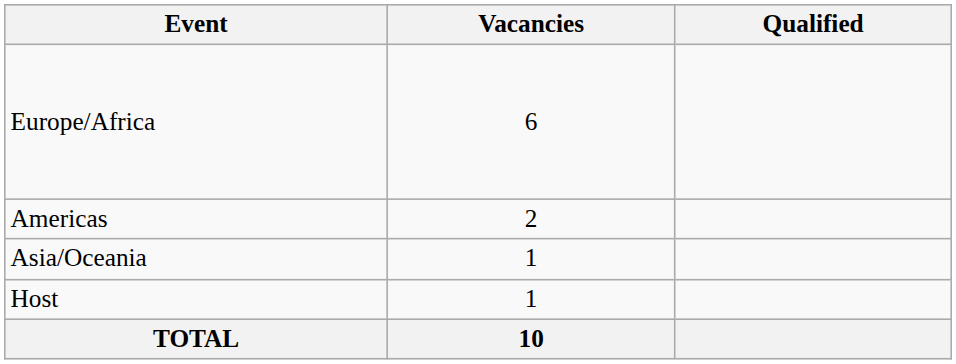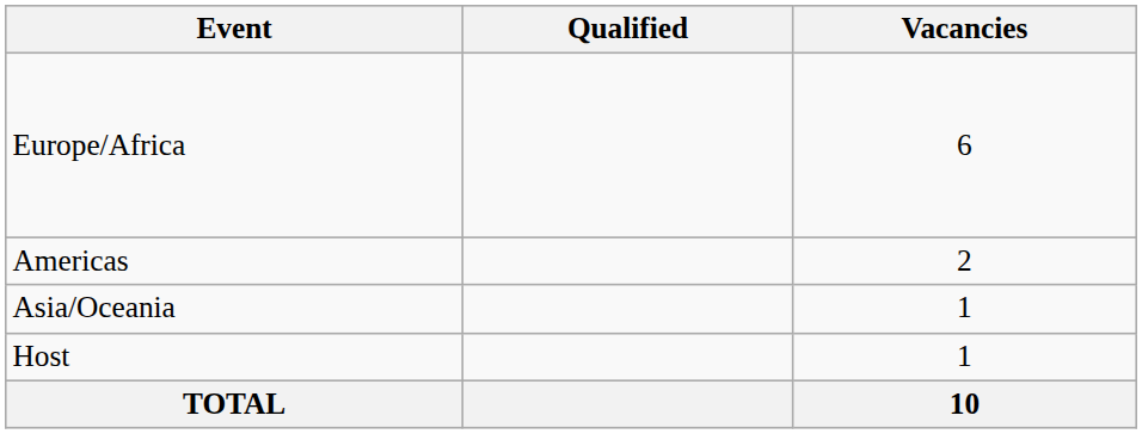columns swapped: Vacancies <-> Qualified
